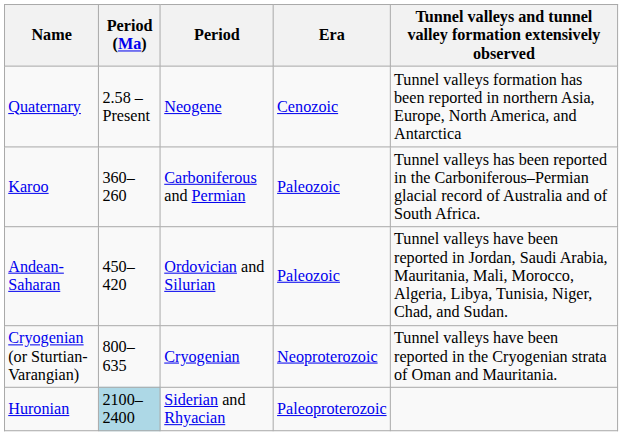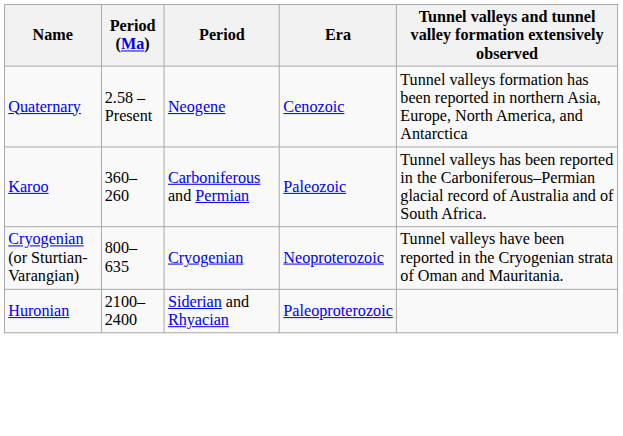- row: Andean-Saharan | 450–420 | Ordovician and Silurian | Paleozoic | Tunnel valleys have been reported in Jordan, Saudi Arabia, Mauritania, Mali, Morocco, Algeria, Libya, Tunisia, Niger, Chad, and Sudan.
Huronian | Period (Ma): lightblue background -> no background
